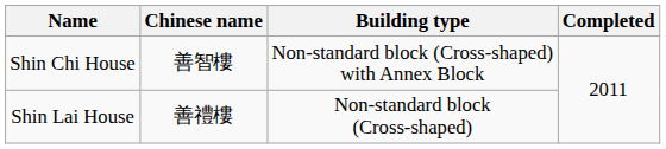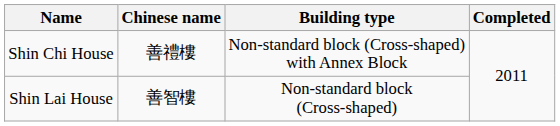Shin Chi House | Chinese name: 善智樓 -> 善禮樓
Shin Lai House | Chinese name: 善禮樓 -> 善智樓
